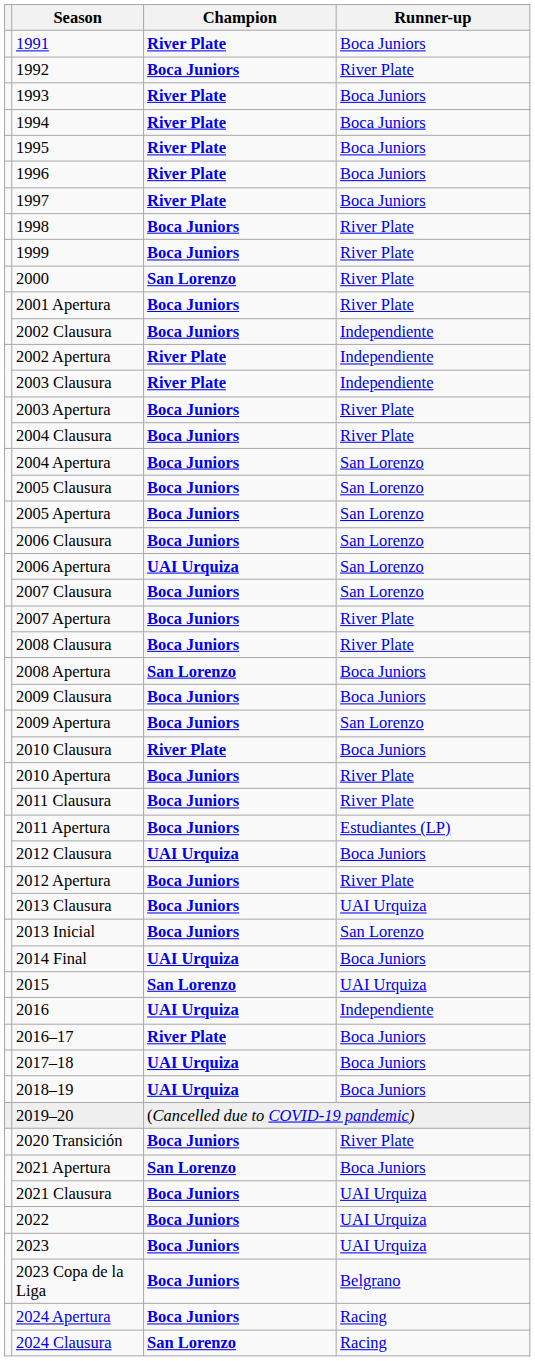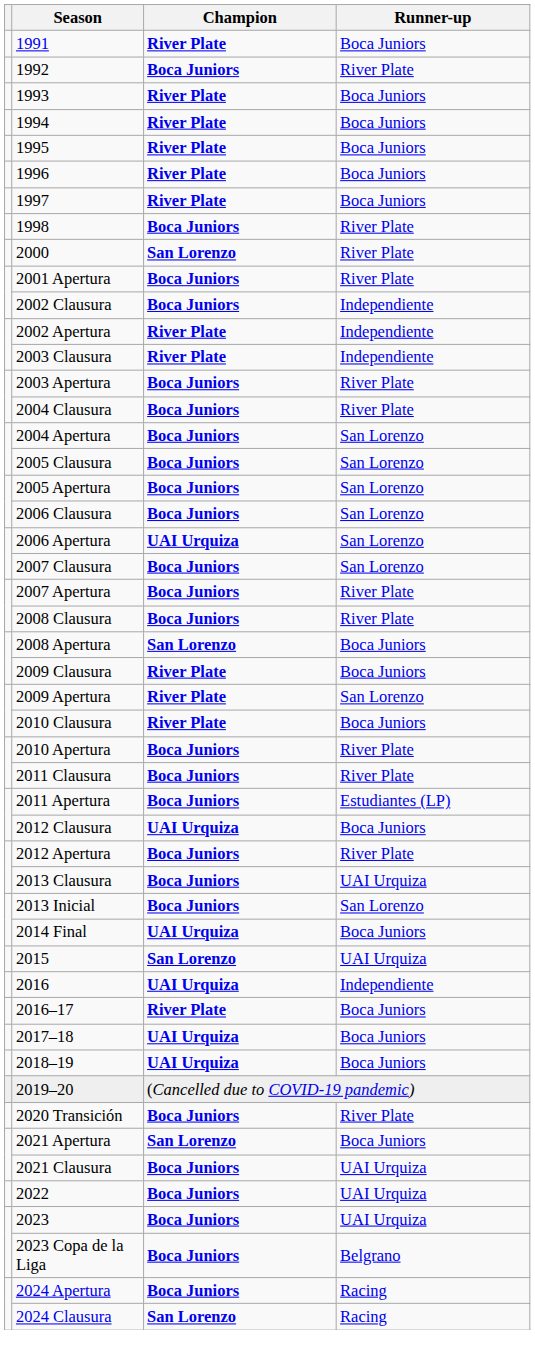- row: 1999 | Boca Juniors | River Plate
2009 Clausura | Champion: Boca Juniors -> River Plate
2009 Apertura | Champion: Boca Juniors -> River Plate
